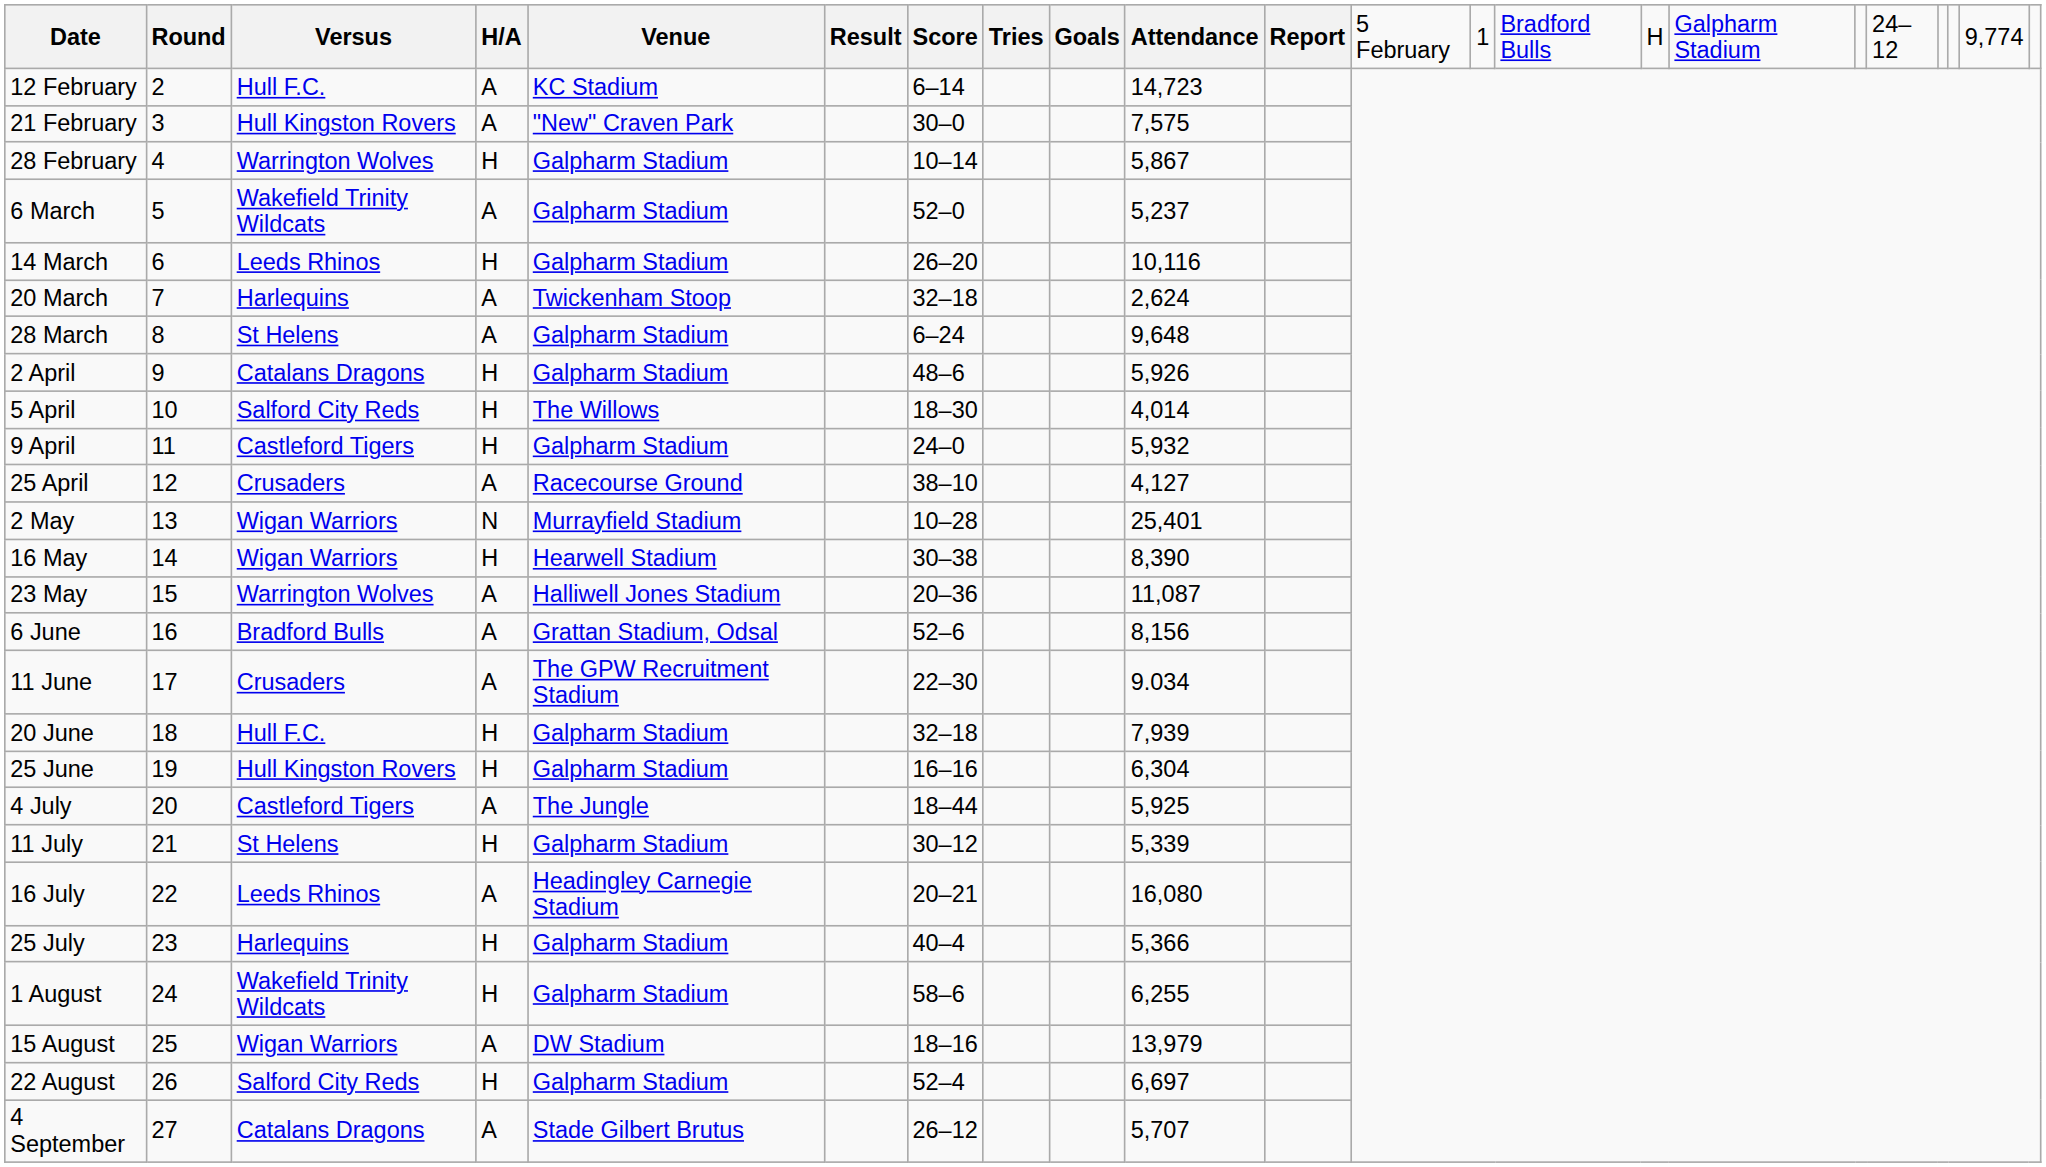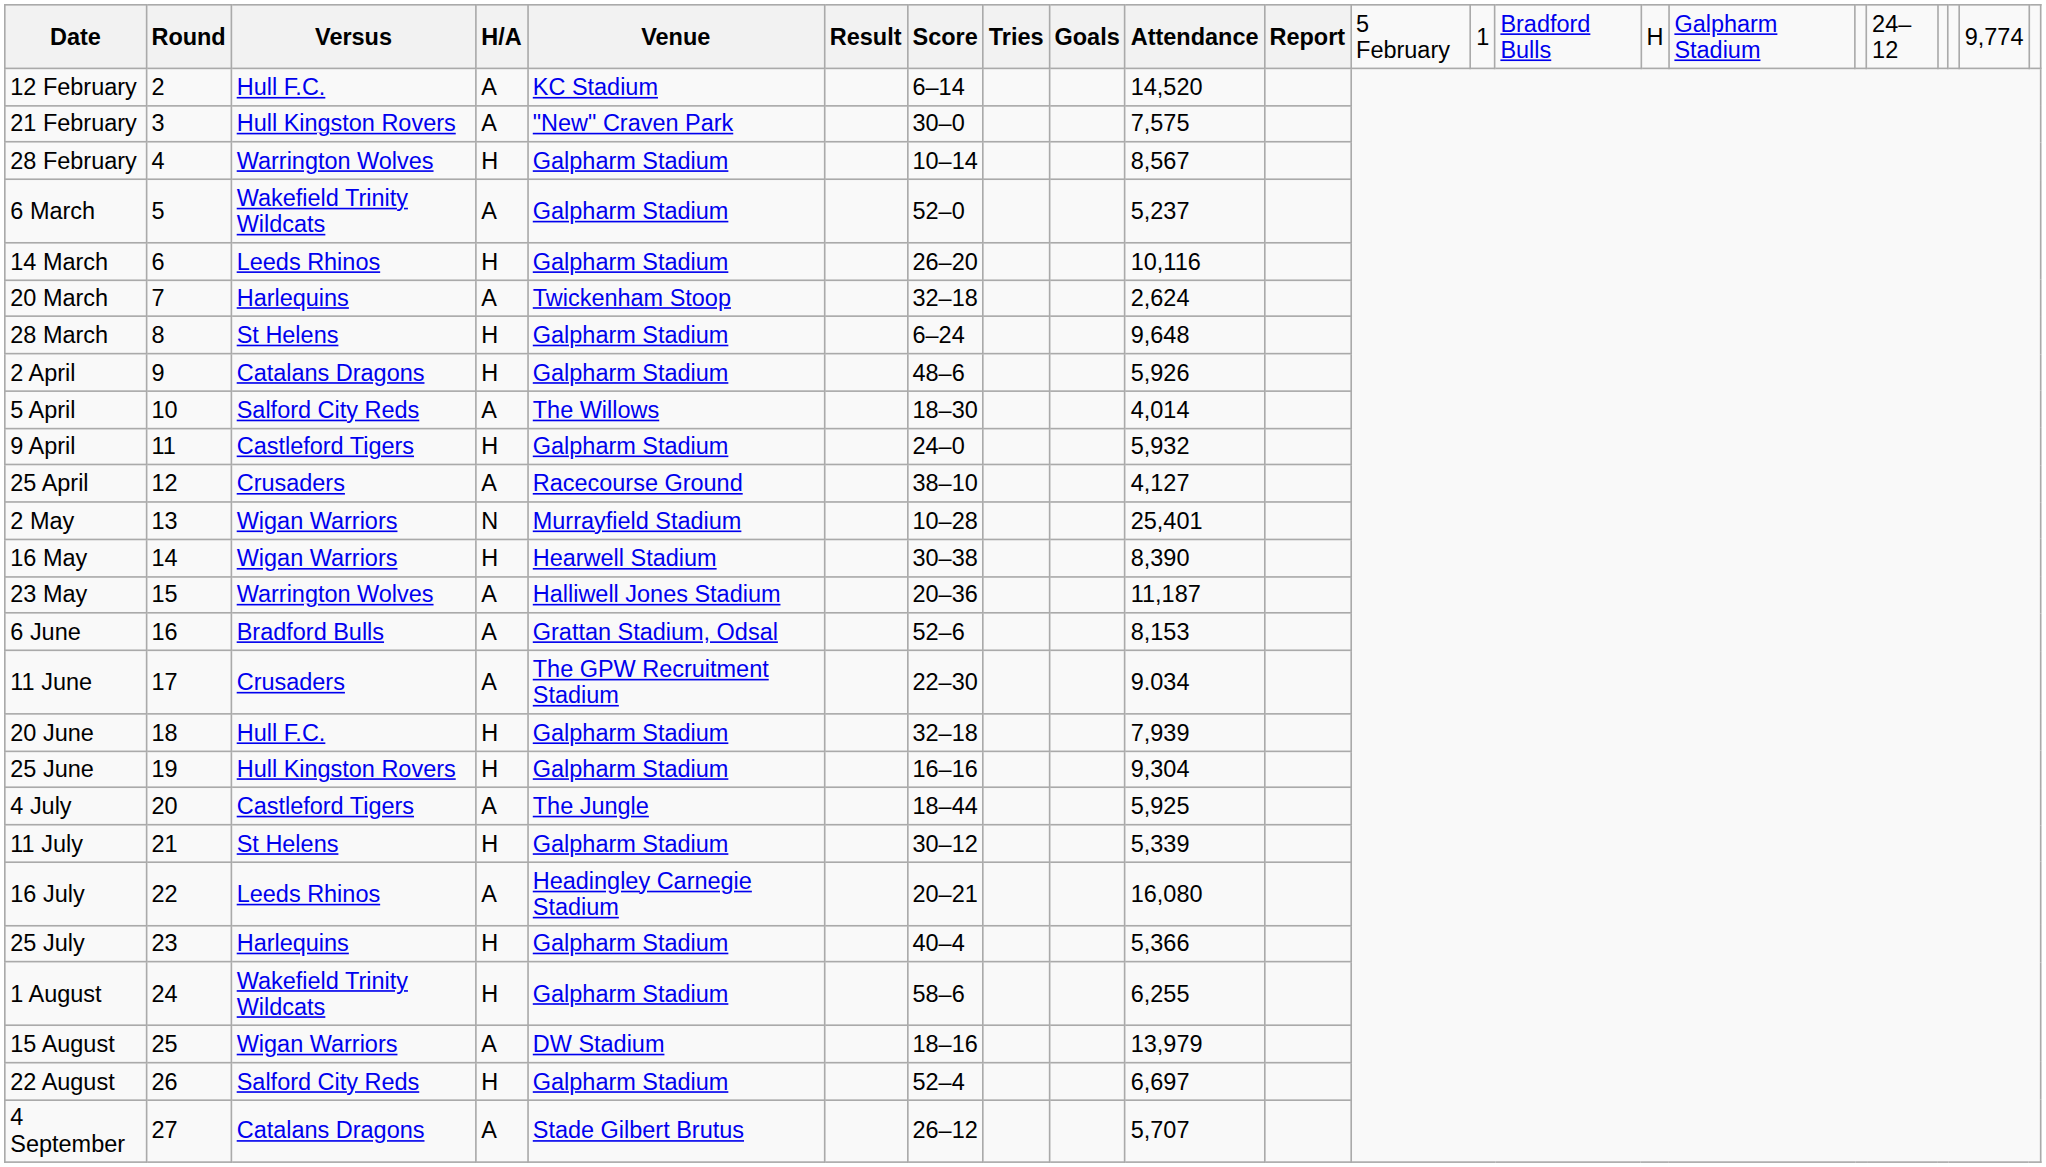12 February | column 10: 14,723 -> 14,520
28 February | column 10: 5,867 -> 8,567
28 March | column 4: A -> H
5 April | column 4: H -> A
23 May | column 10: 11,087 -> 11,187
6 June | column 10: 8,156 -> 8,153
25 June | column 10: 6,304 -> 9,304
